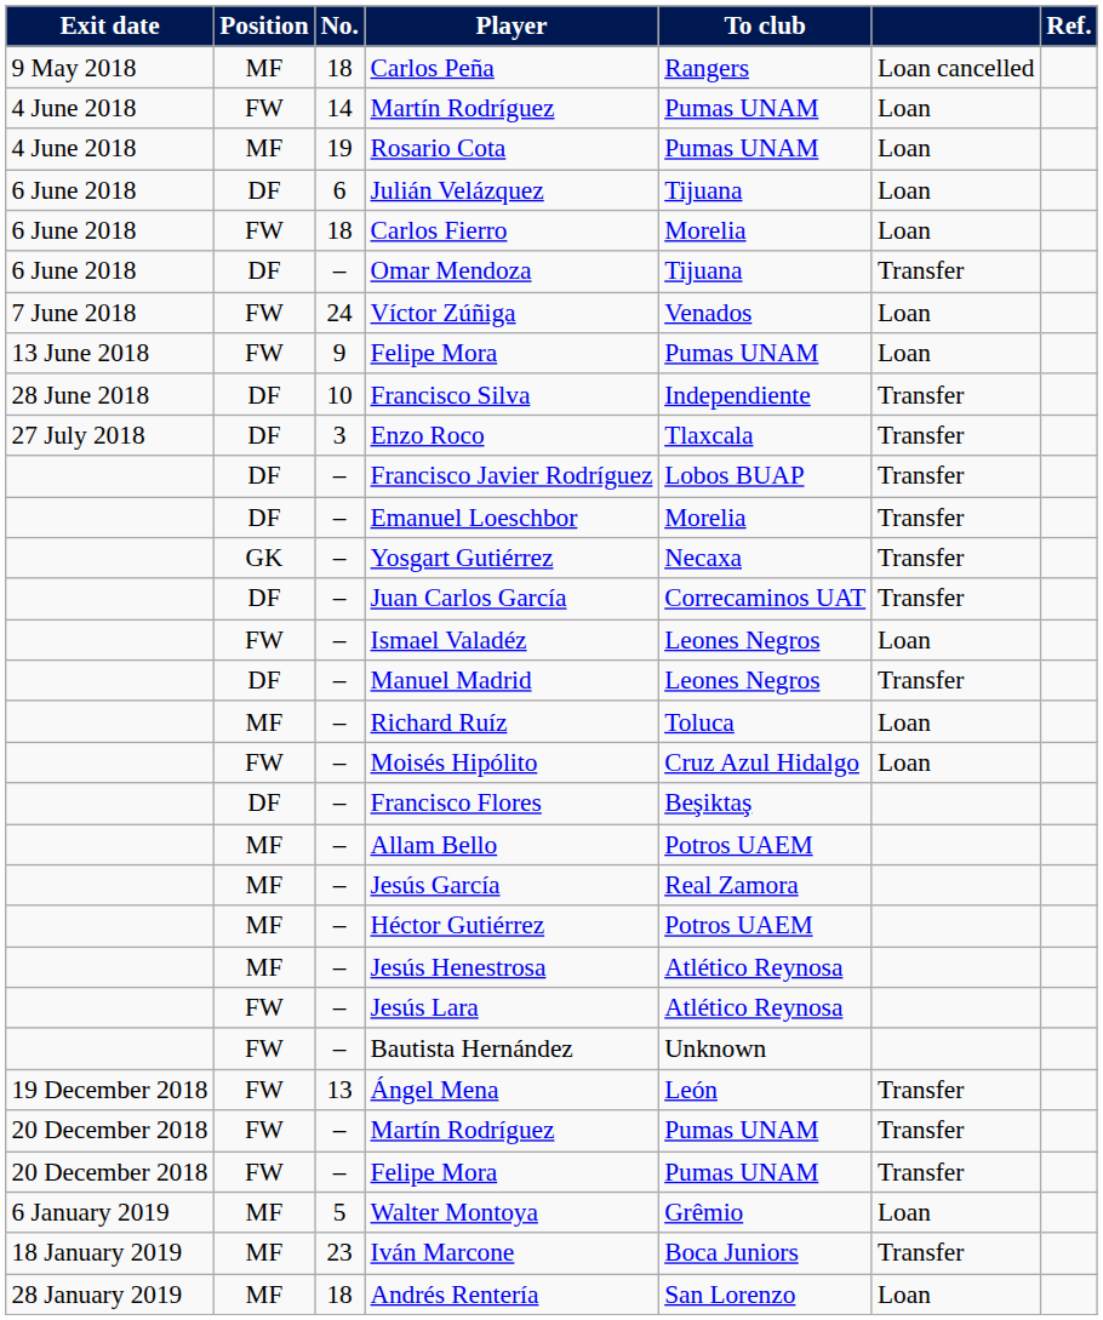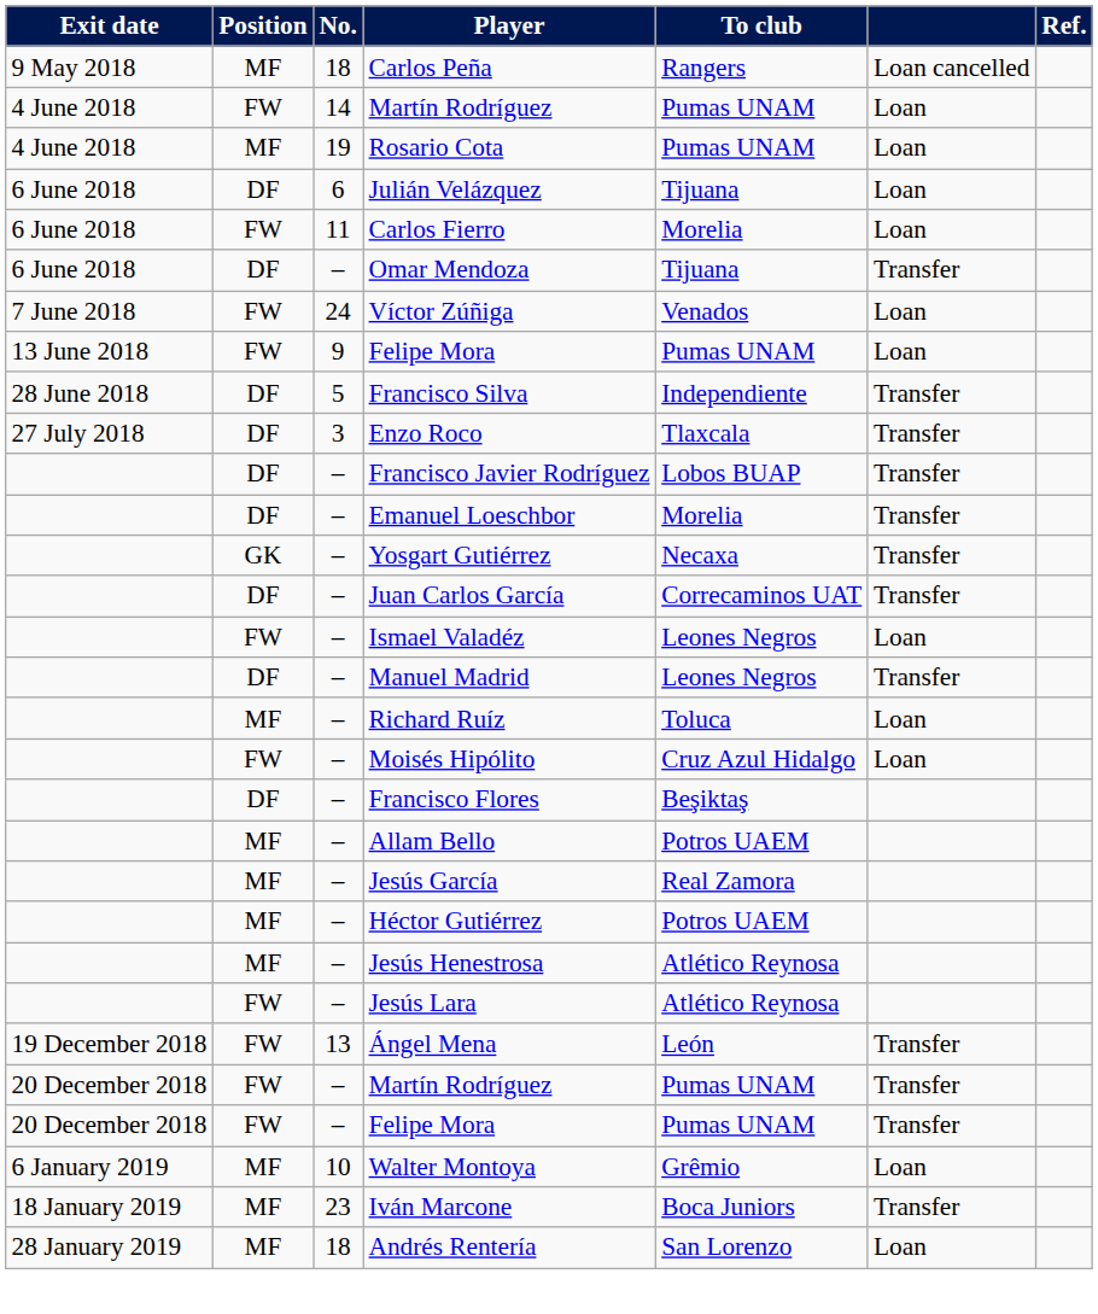Carlos Fierro | No.: 18 -> 11
Francisco Silva | No.: 10 -> 5
- row: FW | – | Bautista Hernández | Unknown
Walter Montoya | No.: 5 -> 10
